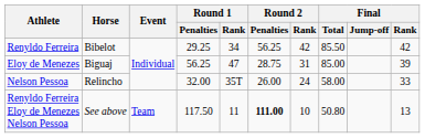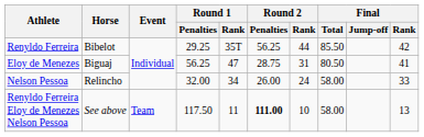Renyldo Ferreira | Round 1 / Rank: 34 -> 35T
Renyldo Ferreira | Round 2 / Rank: 42 -> 44
Eloy de Menezes | Final / Total: 85.00 -> 80.50
Eloy de Menezes | Final / Rank: 39 -> 41
Nelson Pessoa | Round 1 / Rank: 35T -> 34
Renyldo Ferreira Eloy de Menezes Nelson Pessoa | Final / Total: 50.80 -> 58.00
